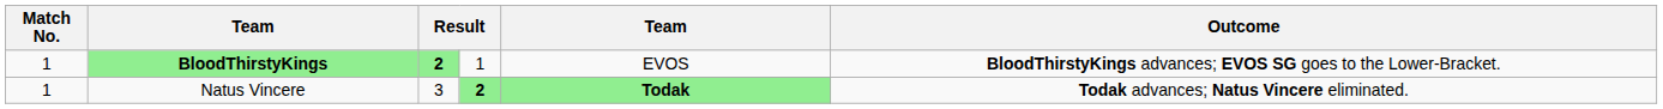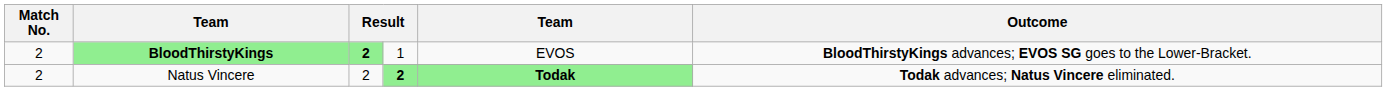BloodThirstyKings | Match No.: 1 -> 2
Natus Vincere | Match No.: 1 -> 2
Natus Vincere | column 3: 3 -> 2
